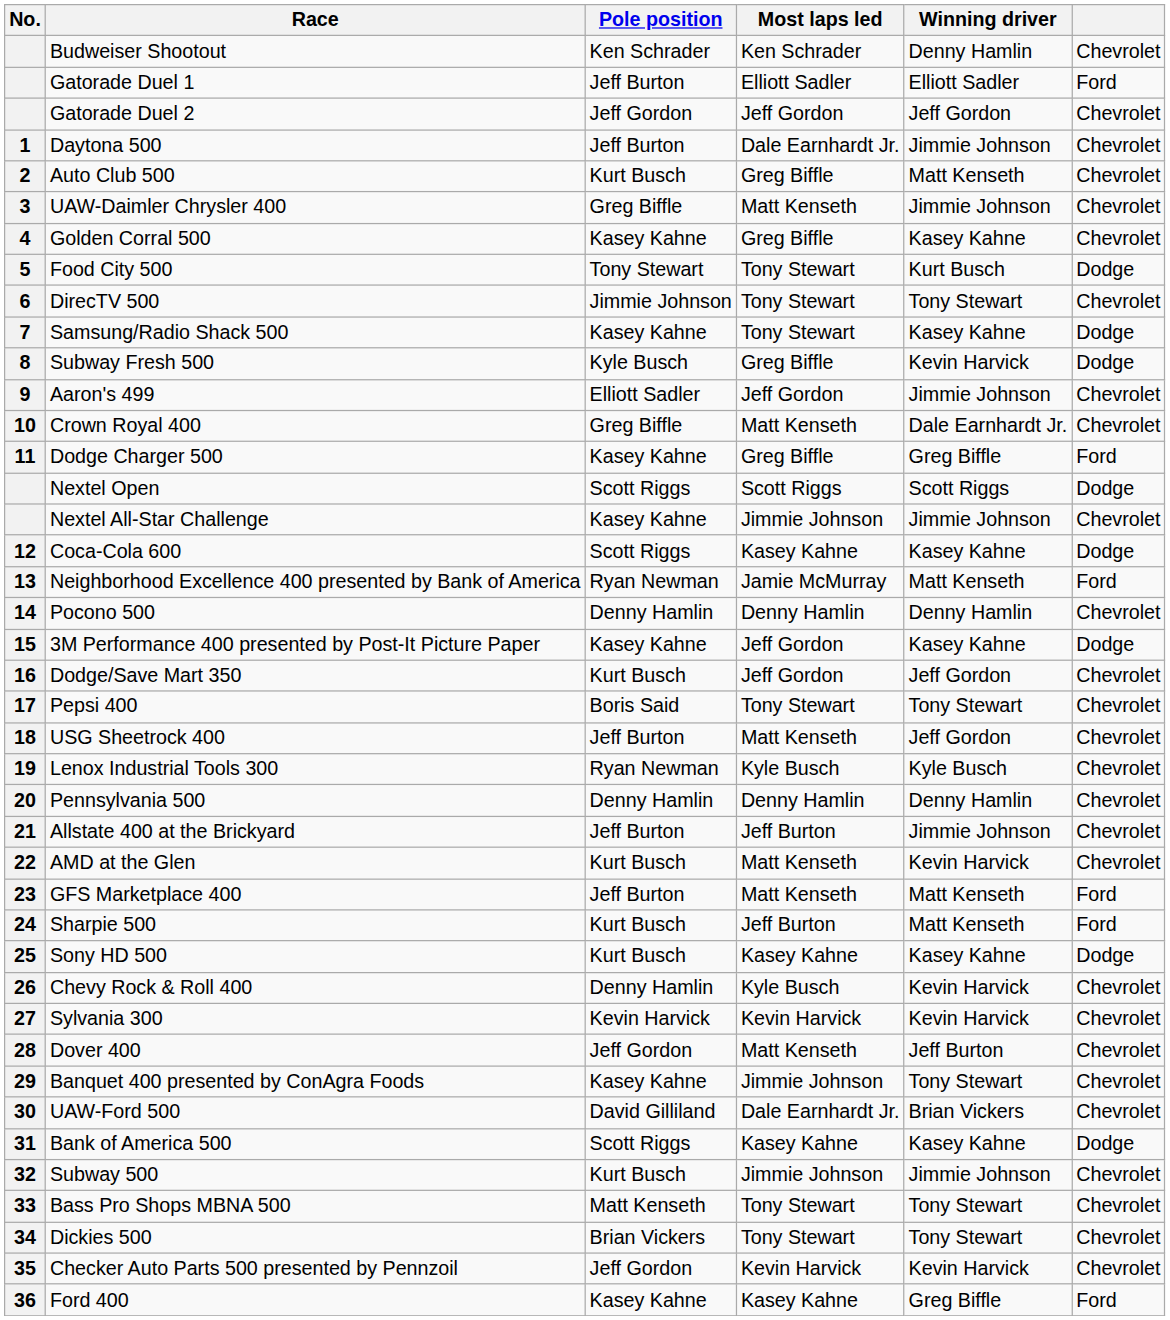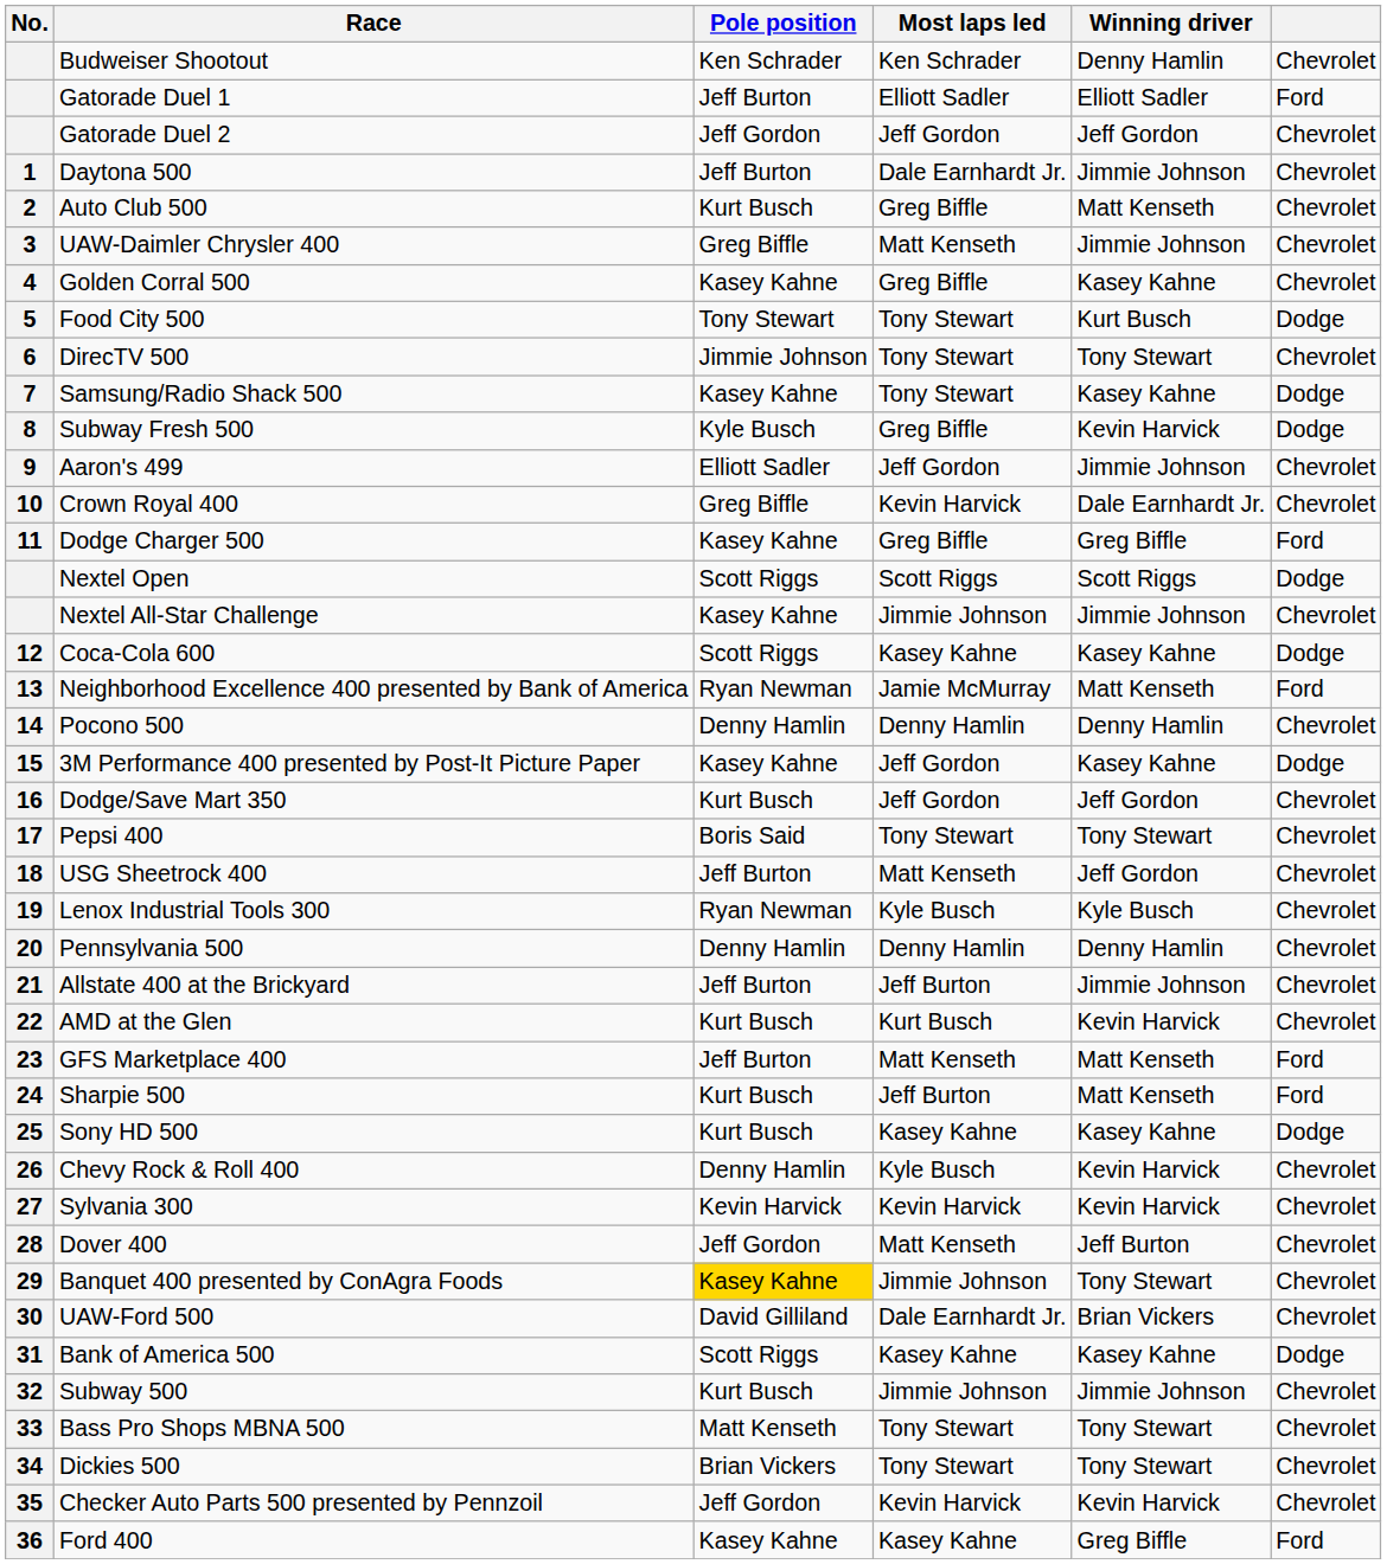Crown Royal 400 | Most laps led: Matt Kenseth -> Kevin Harvick
AMD at the Glen | Most laps led: Matt Kenseth -> Kurt Busch
Banquet 400 presented by ConAgra Foods | Pole position: no background -> gold background
